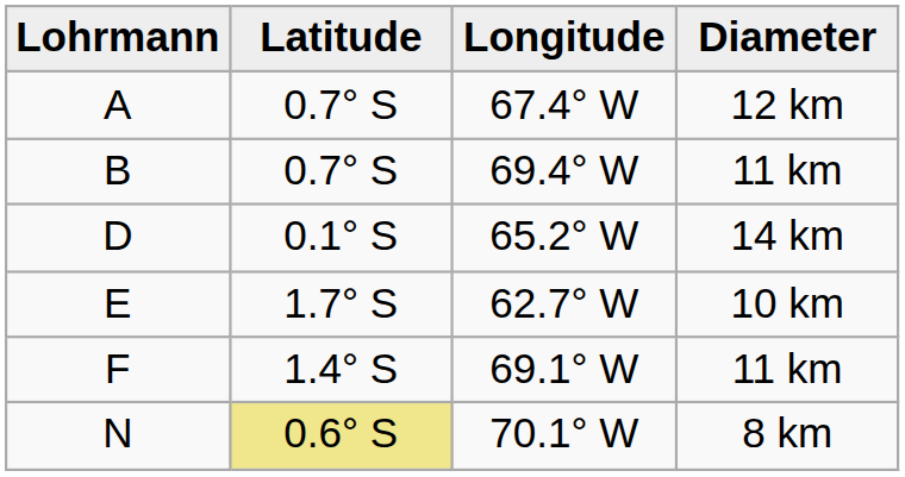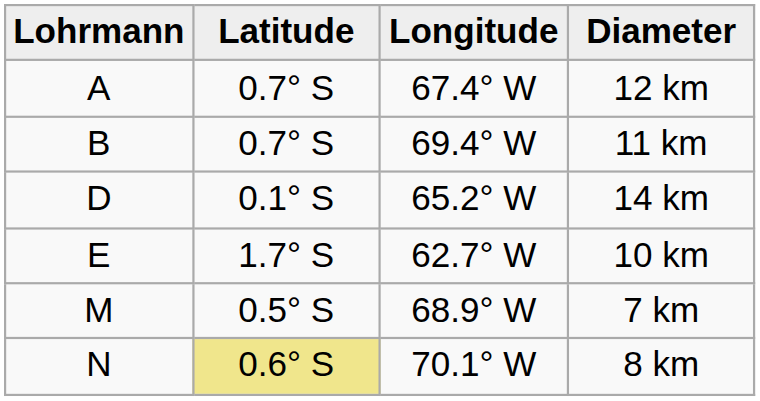- row: F | 1.4° S | 69.1° W | 11 km
+ row: M | 0.5° S | 68.9° W | 7 km
